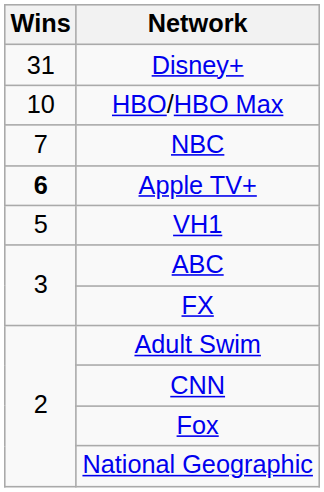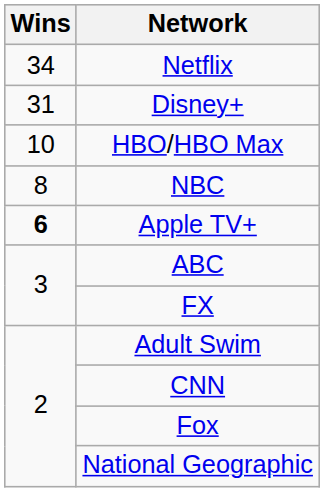+ row: 34 | Netflix
NBC | Wins: 7 -> 8
- row: 5 | VH1
